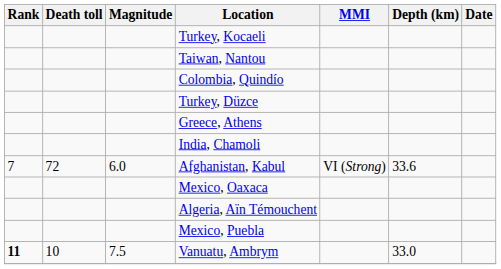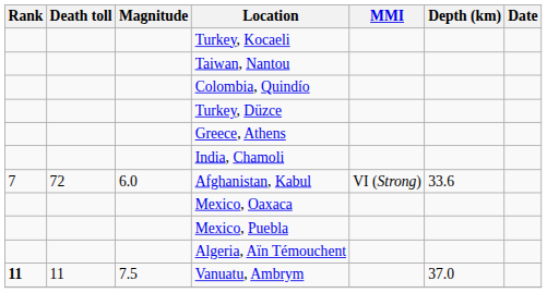rows swapped: Algeria, Aïn Témouchent <-> Mexico, Puebla
Vanuatu, Ambrym | Death toll: 10 -> 11
Vanuatu, Ambrym | Depth (km): 33.0 -> 37.0
